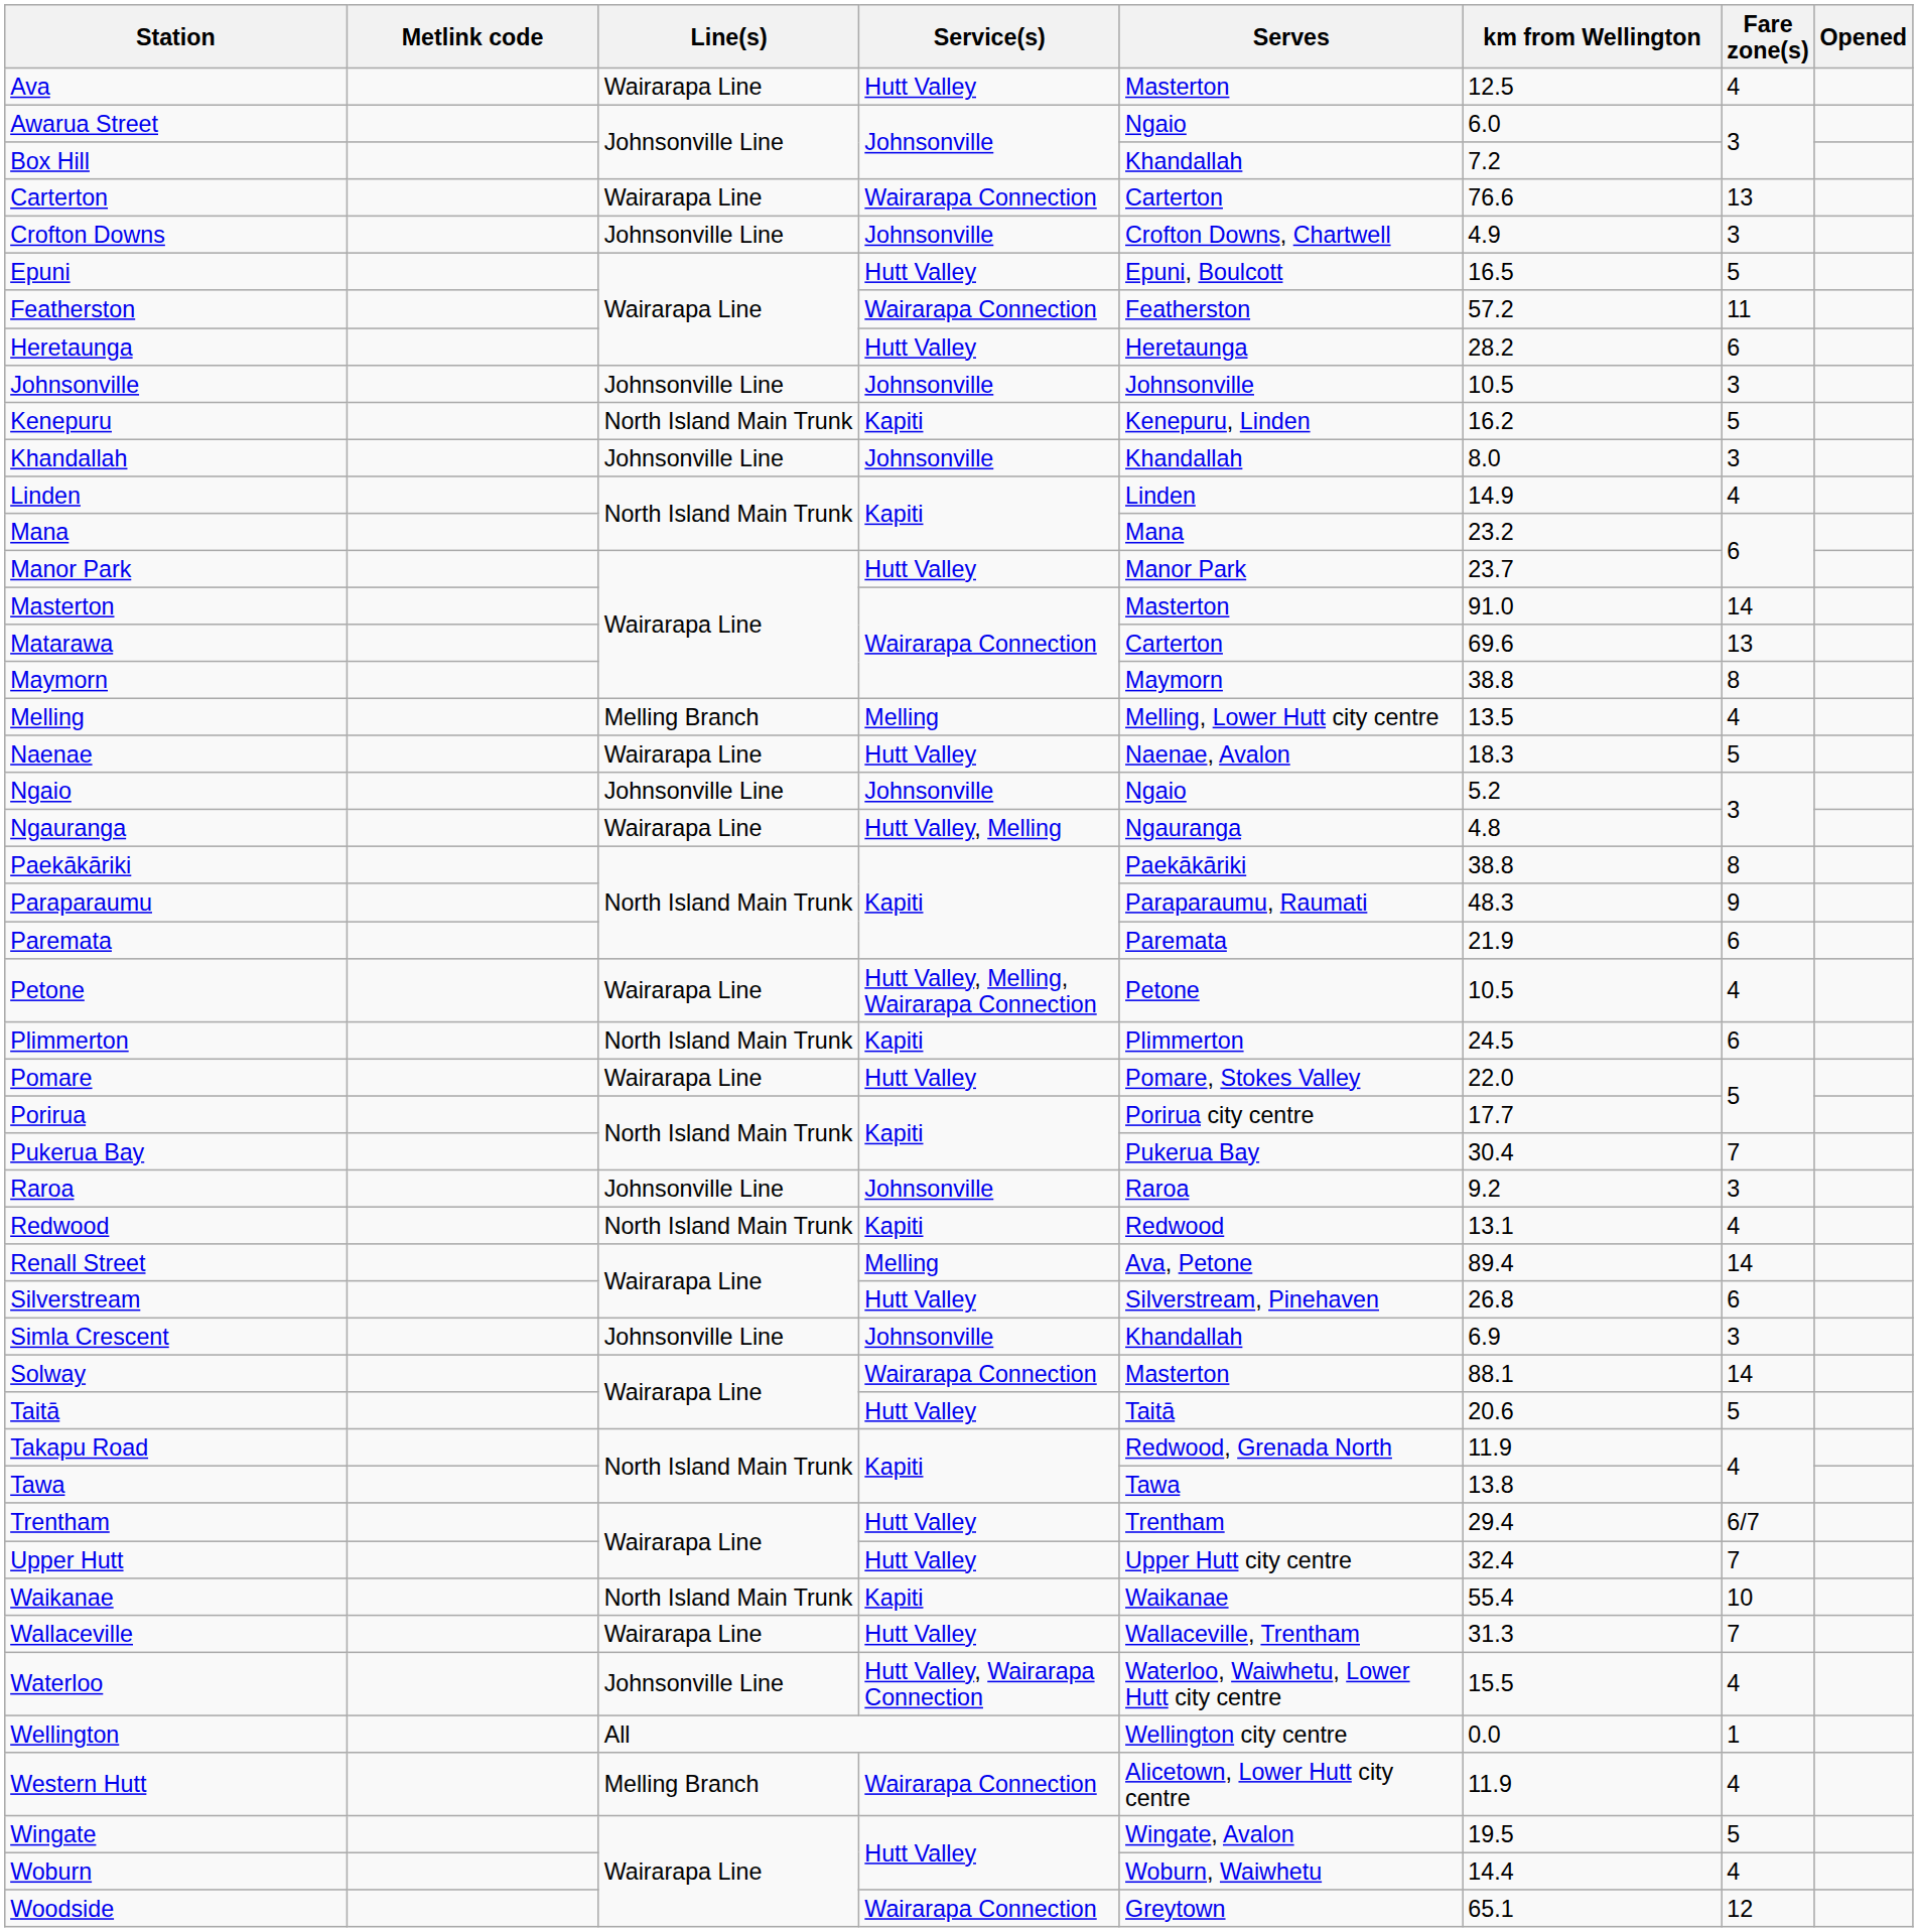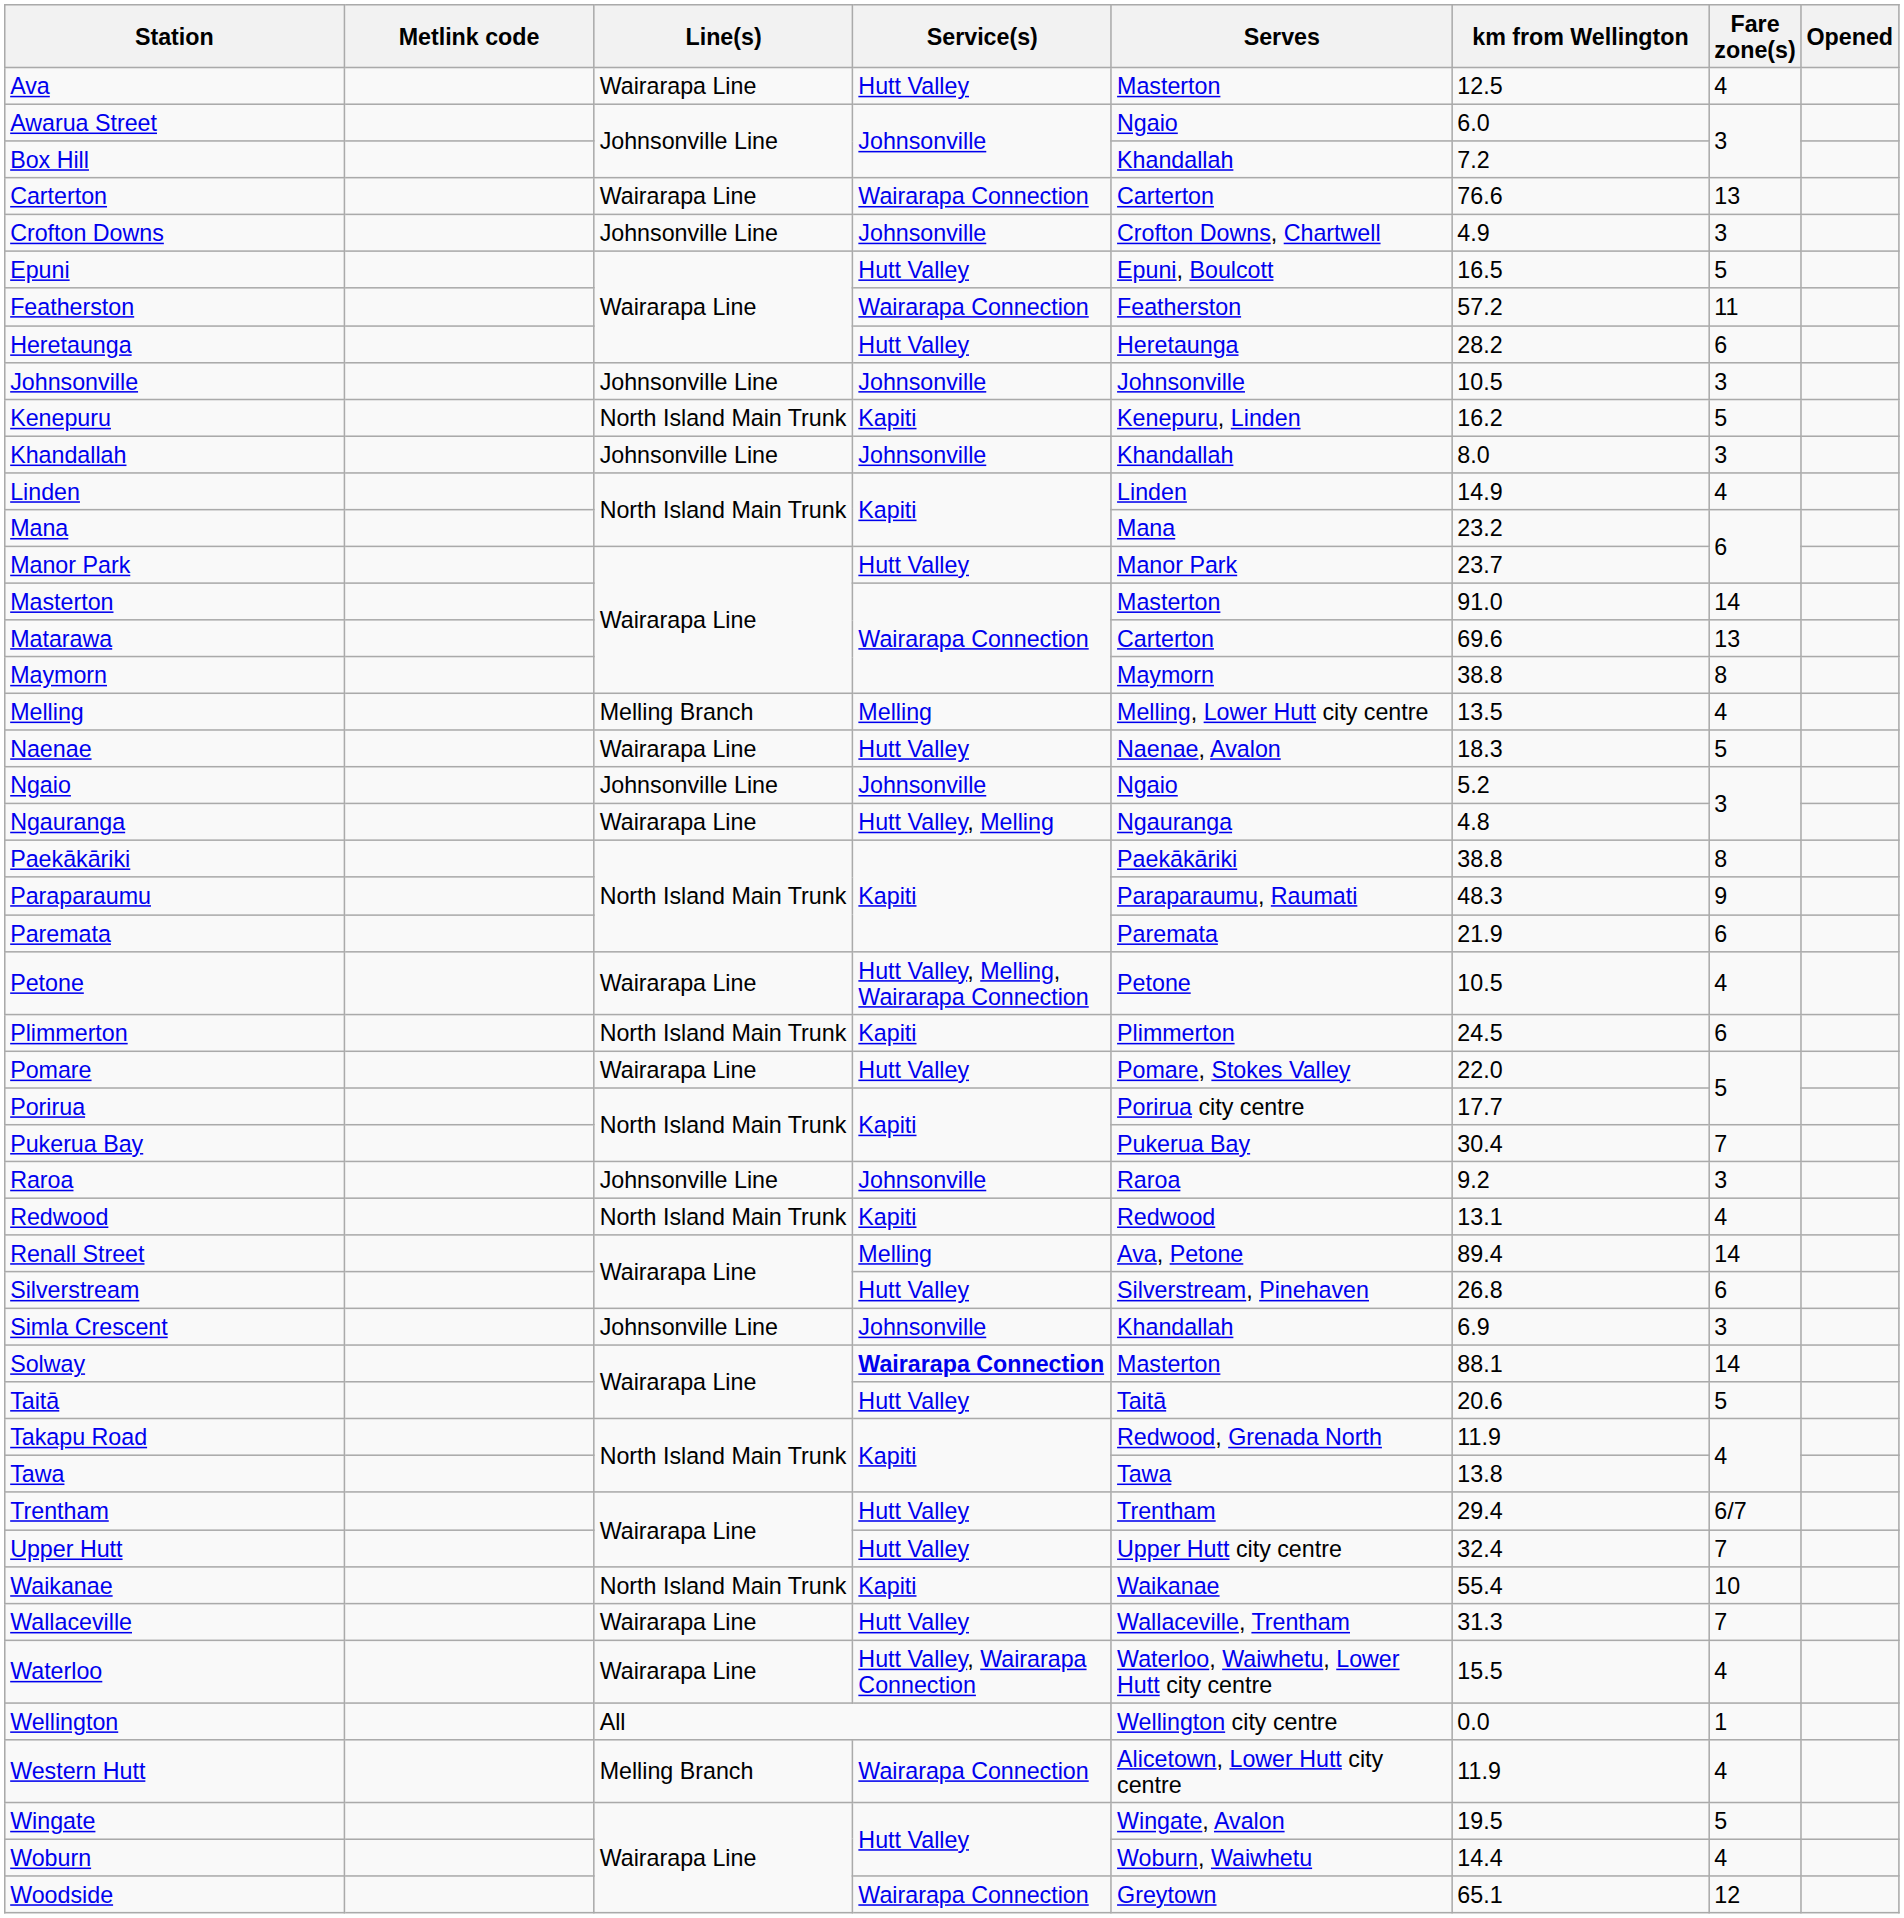Solway | Service(s): normal -> bold
Waterloo | Line(s): Johnsonville Line -> Wairarapa Line
